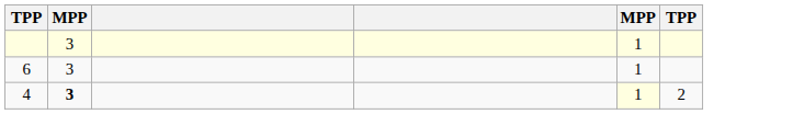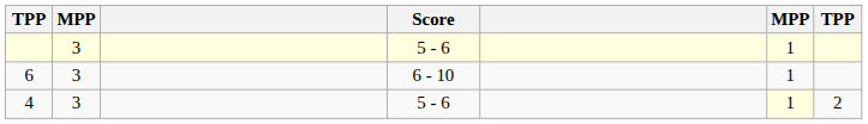+ column: Score | 5 - 6 | 6 - 10 | 5 - 6
4 | column 2: bold -> normal
